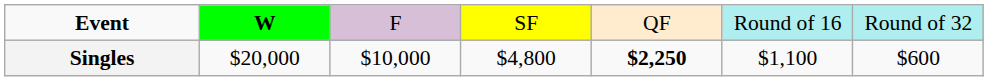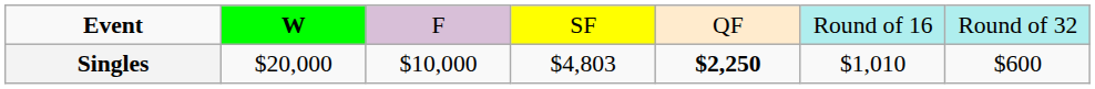Singles | column 4: $4,800 -> $4,803
Singles | column 6: $1,100 -> $1,010
